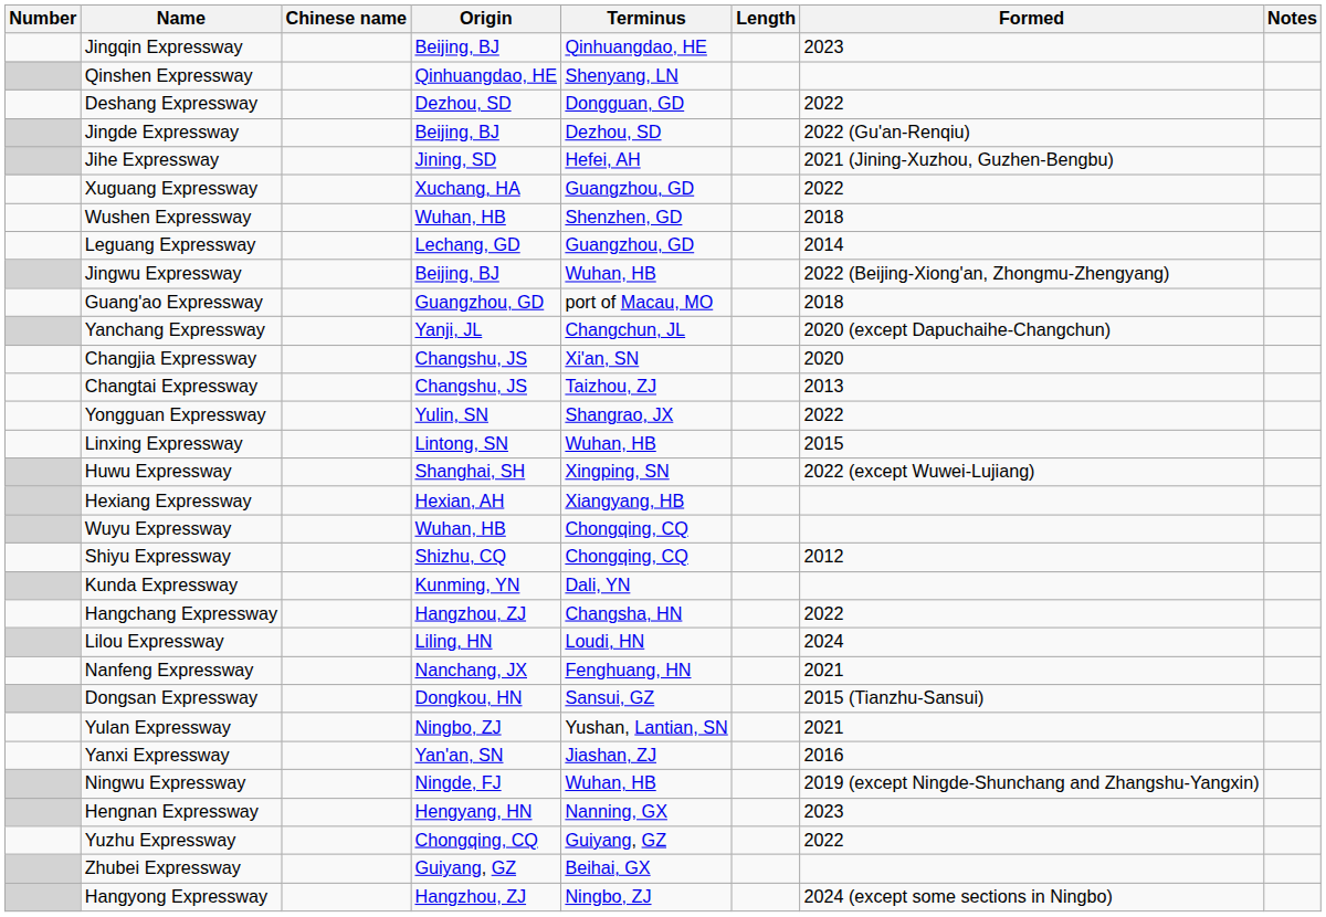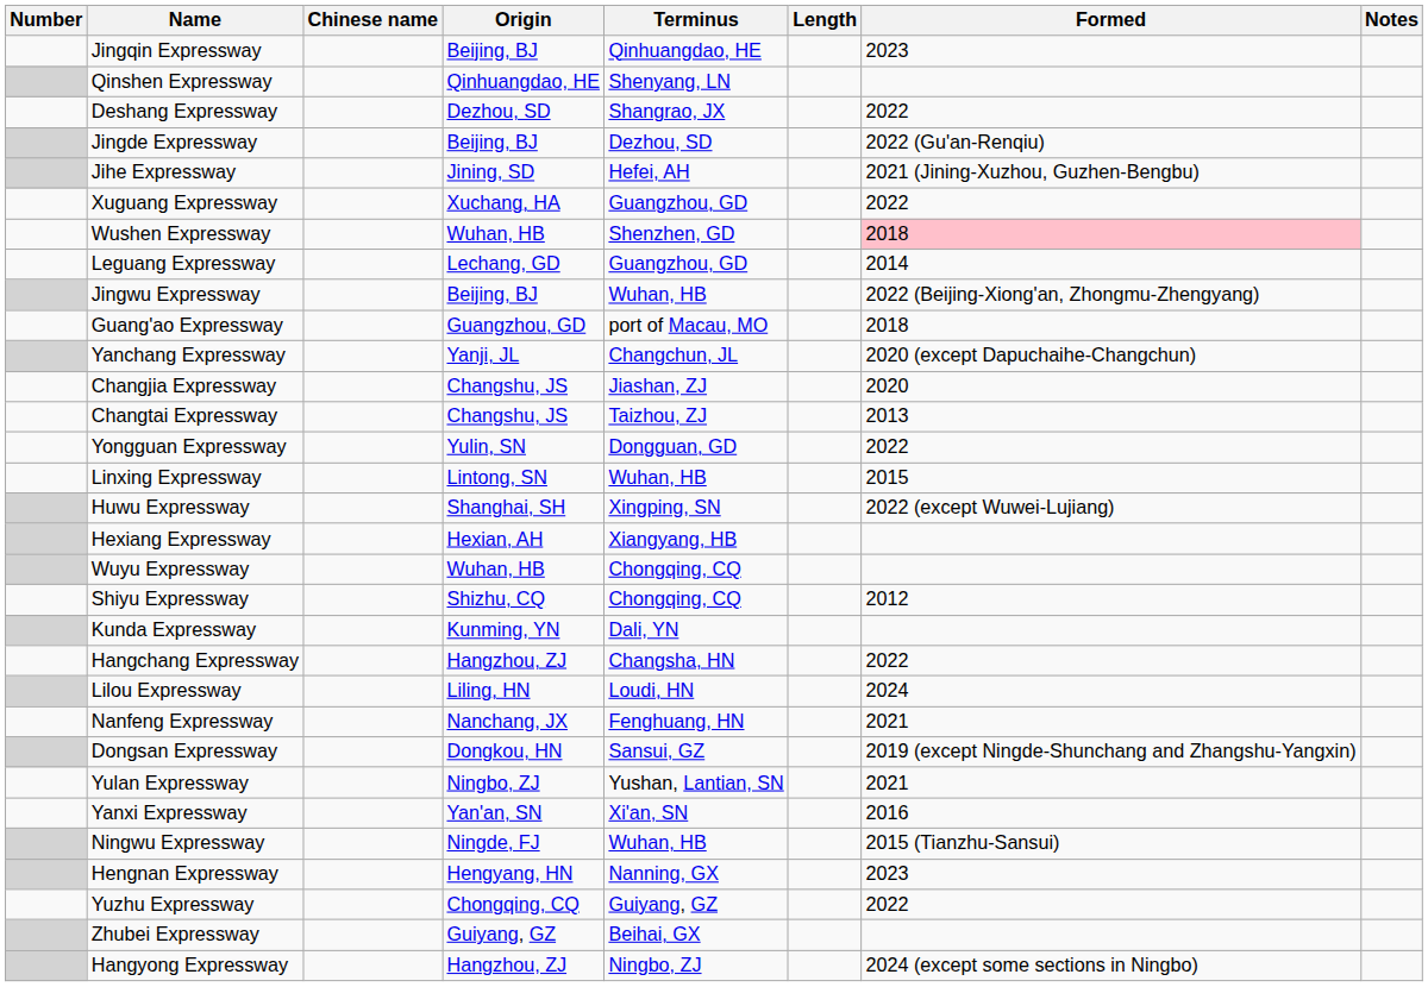Deshang Expressway | Terminus: Dongguan, GD -> Shangrao, JX
Wushen Expressway | Formed: no background -> pink background
Changjia Expressway | Terminus: Xi'an, SN -> Jiashan, ZJ
Yongguan Expressway | Terminus: Shangrao, JX -> Dongguan, GD
Dongsan Expressway | Formed: 2015 (Tianzhu-Sansui) -> 2019 (except Ningde-Shunchang and Zhangshu-Yangxin)
Yanxi Expressway | Terminus: Jiashan, ZJ -> Xi'an, SN
Ningwu Expressway | Formed: 2019 (except Ningde-Shunchang and Zhangshu-Yangxin) -> 2015 (Tianzhu-Sansui)
